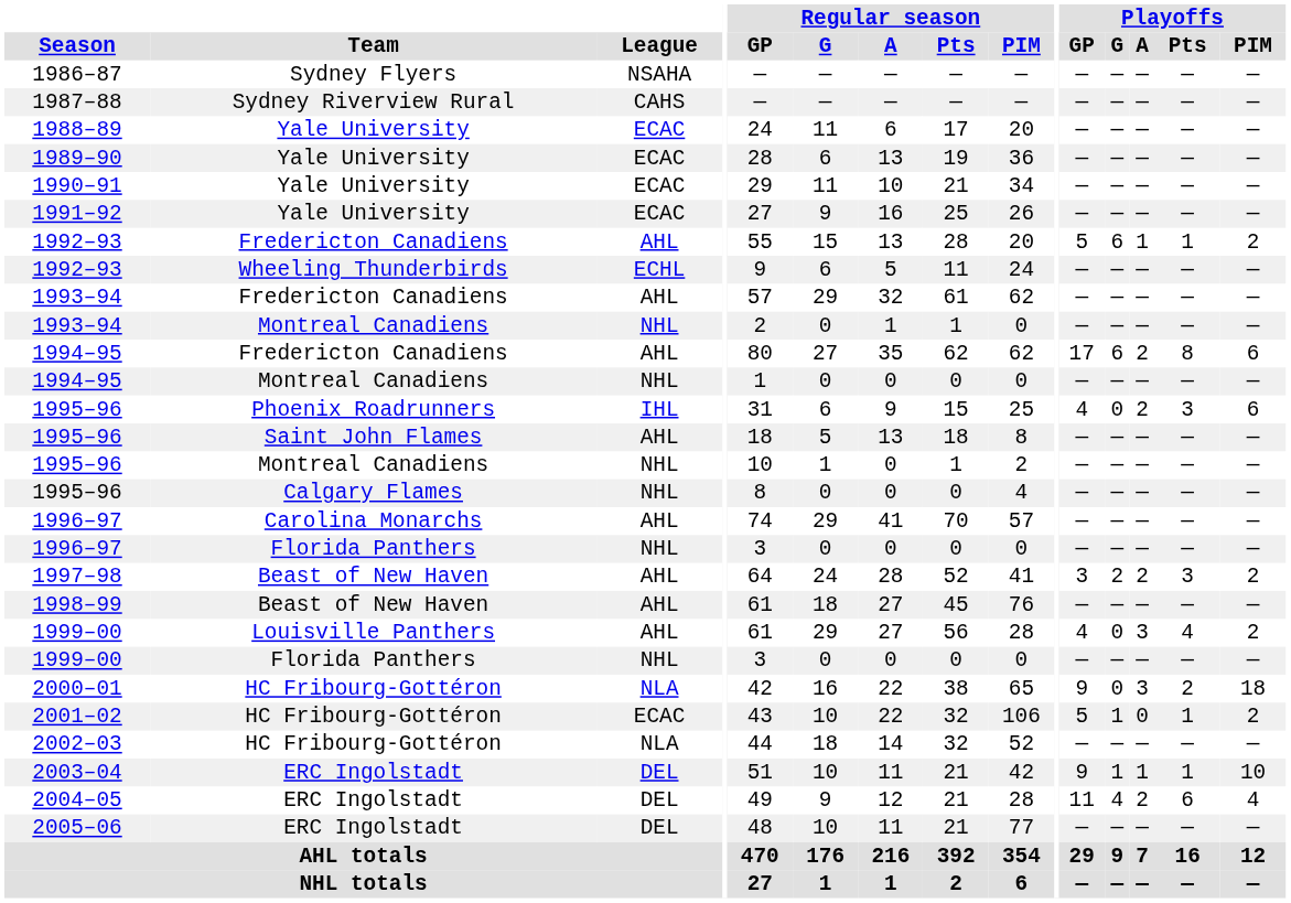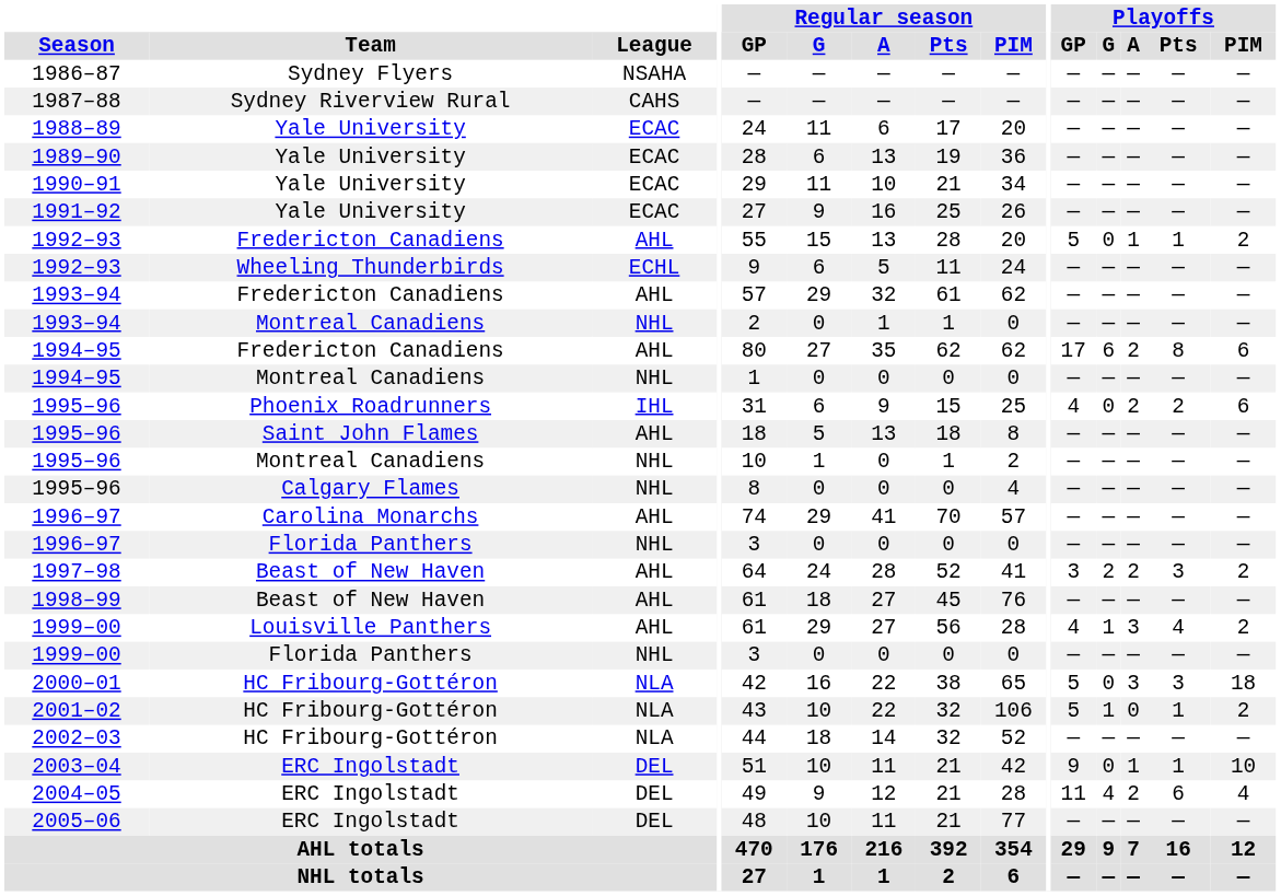1992–93 / Fredericton Canadiens | Playoffs / G: 6 -> 0
1995–96 / Phoenix Roadrunners | Playoffs / Pts: 3 -> 2
1999–00 / Louisville Panthers | Playoffs / G: 0 -> 1
2000–01 | Playoffs / GP: 9 -> 5
2000–01 | Playoffs / Pts: 2 -> 3
2001–02 | League: ECAC -> NLA
2003–04 | Playoffs / G: 1 -> 0
